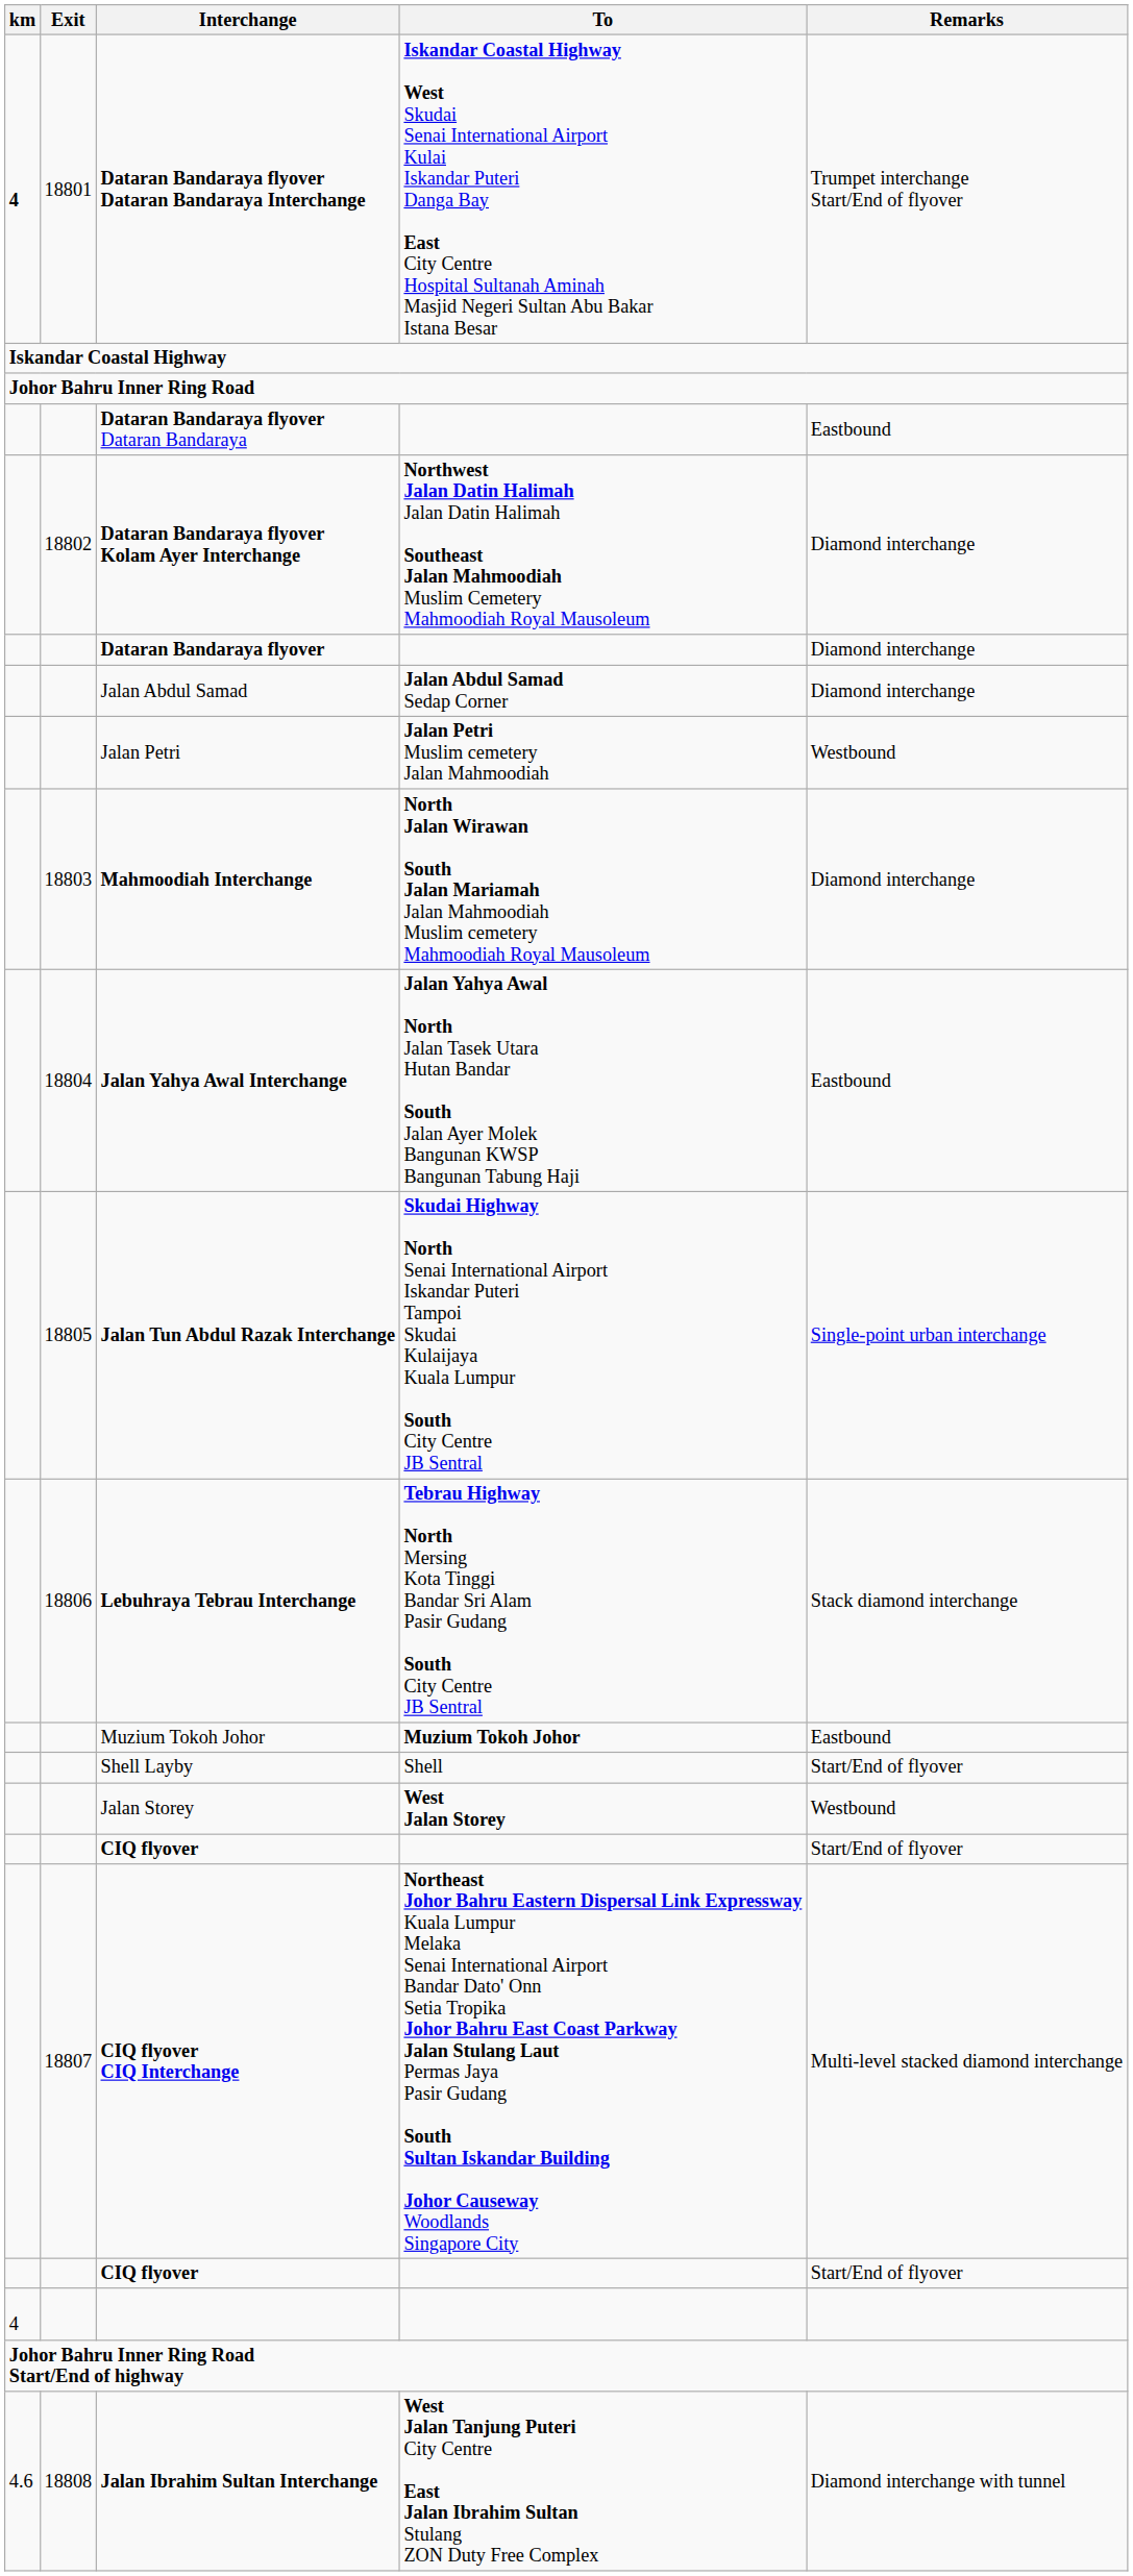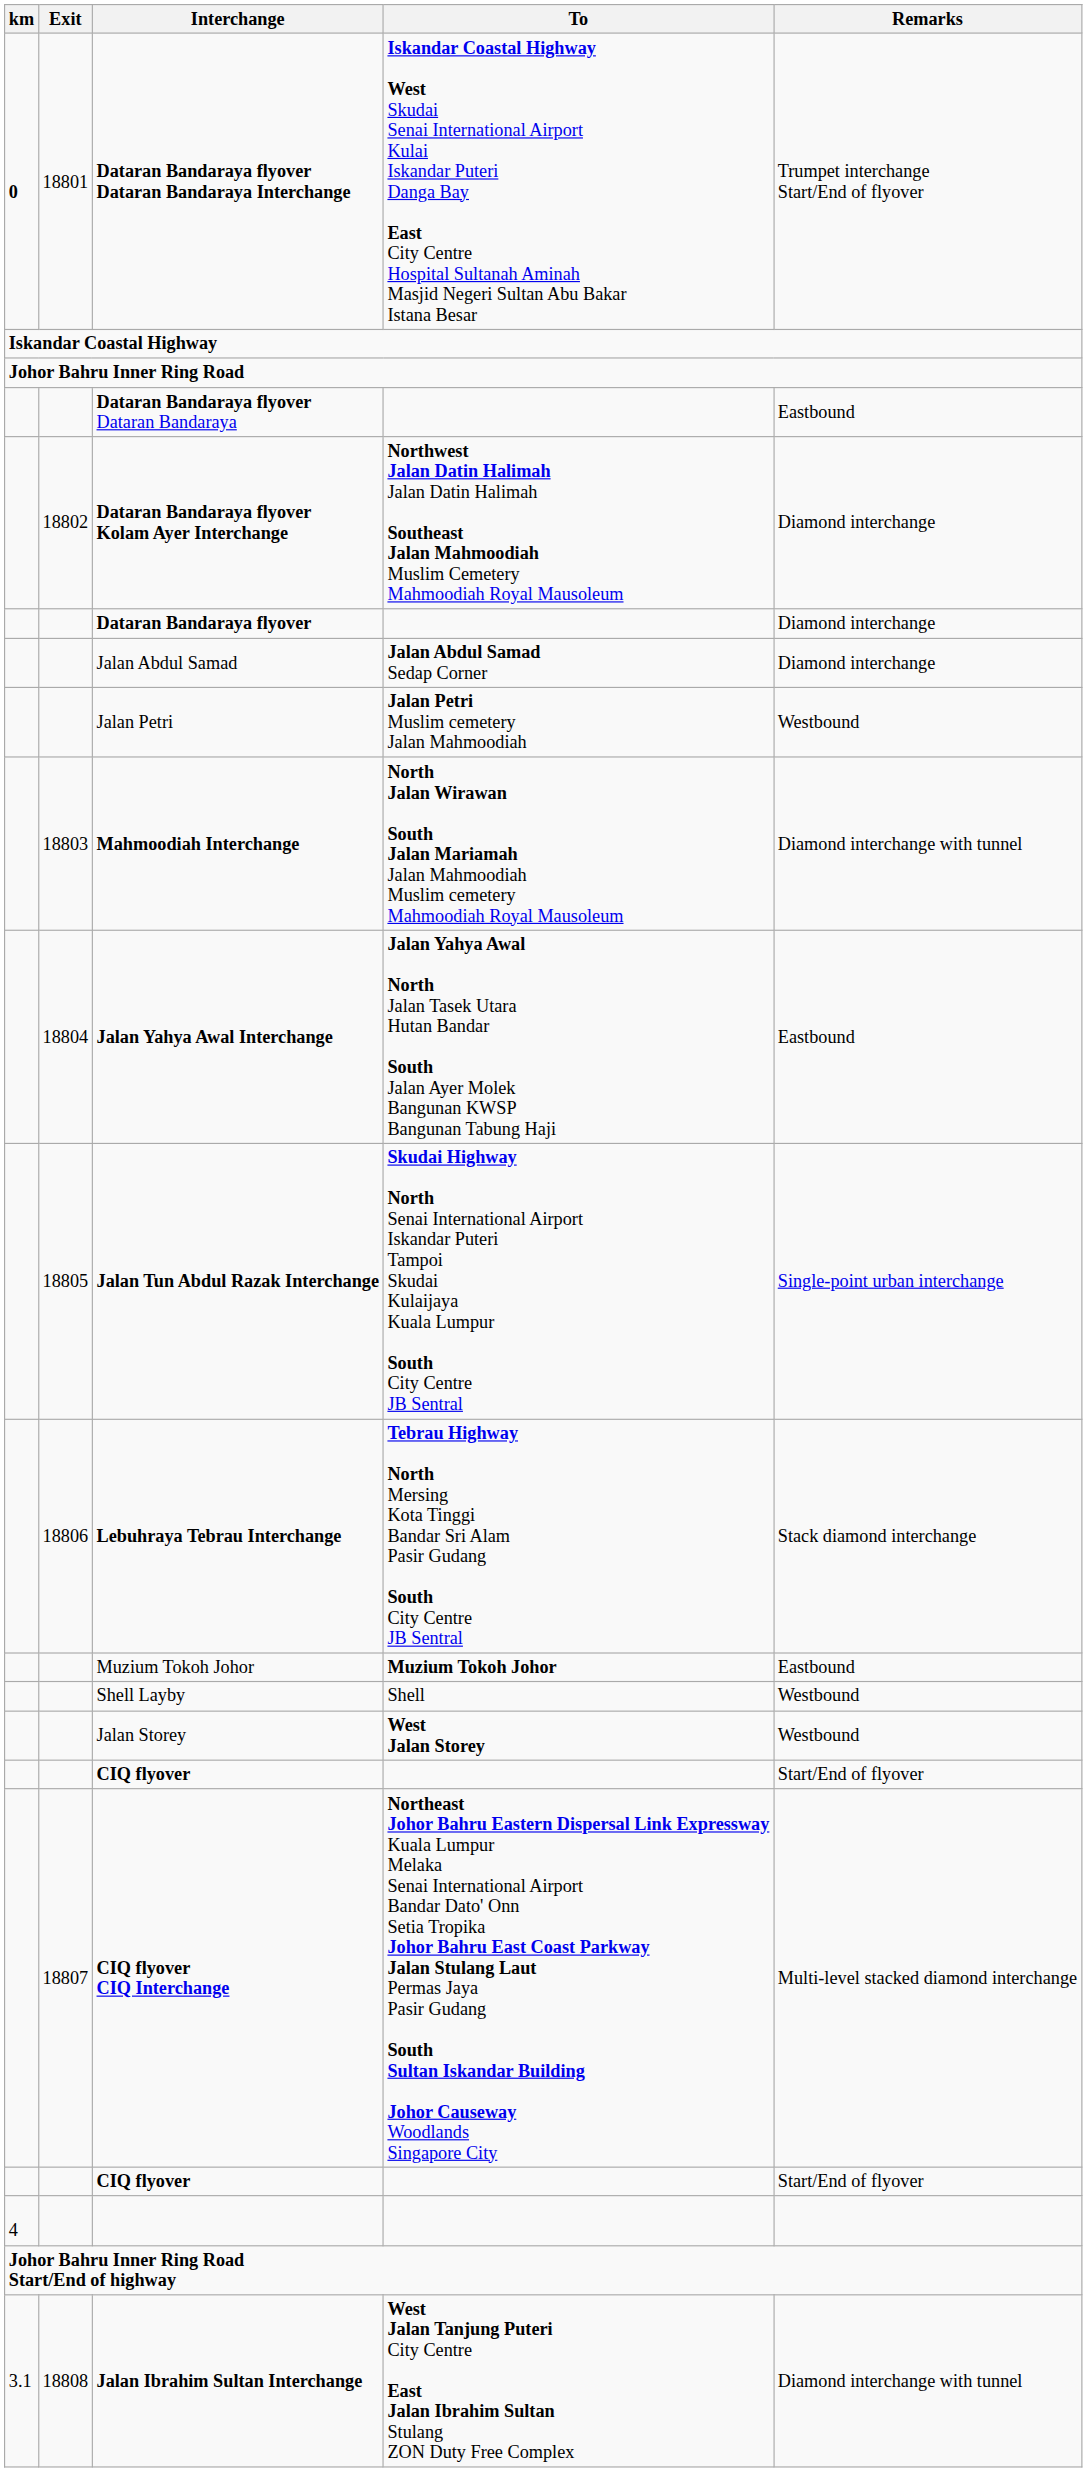Dataran Bandaraya flyover Dataran Bandaraya Interchange | km: 4 -> 0
Mahmoodiah Interchange | Remarks: Diamond interchange -> Diamond interchange with tunnel
Shell Layby | Remarks: Start/End of flyover -> Westbound
Jalan Ibrahim Sultan Interchange | km: 4.6 -> 3.1
